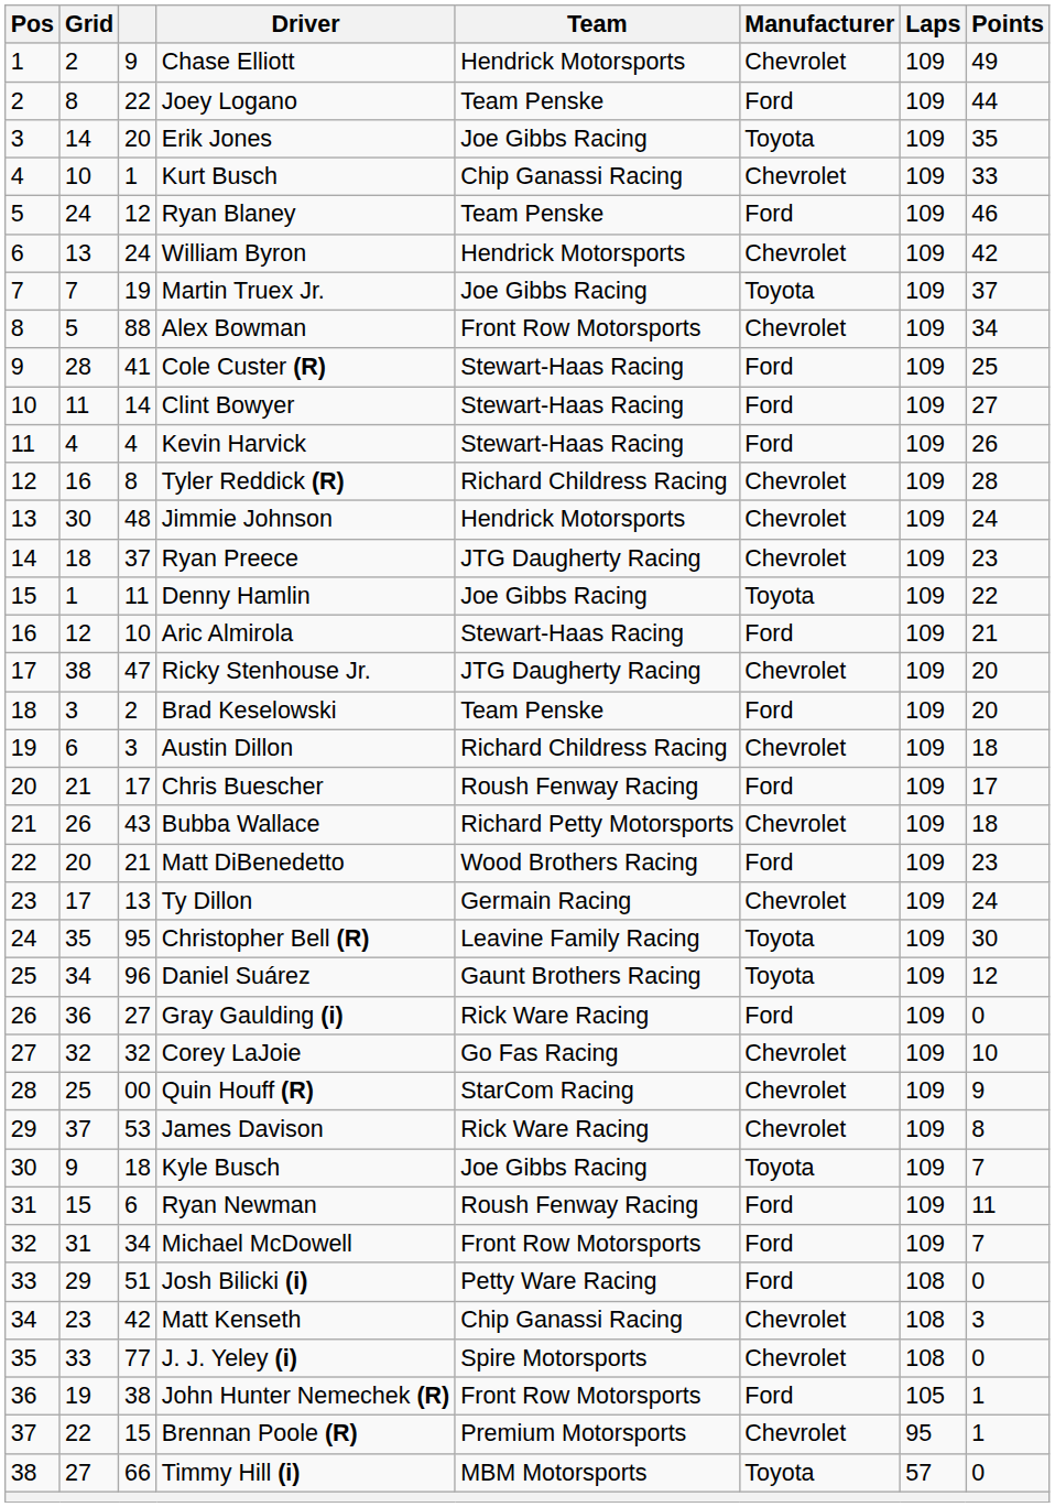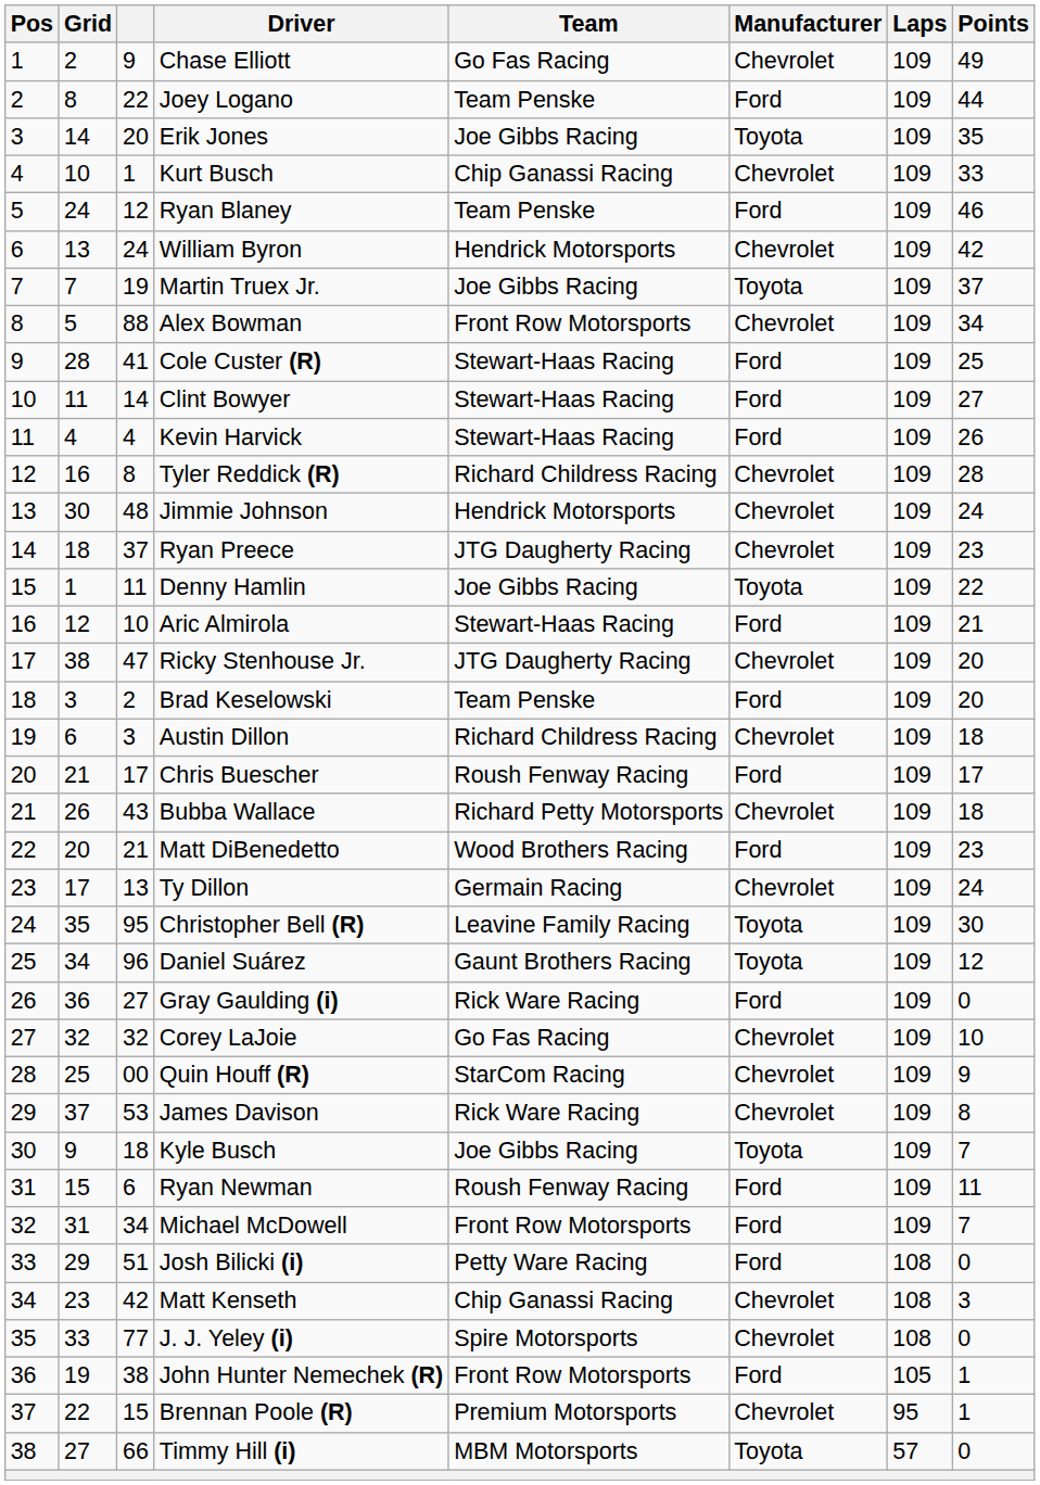Chase Elliott | Team: Hendrick Motorsports -> Go Fas Racing
